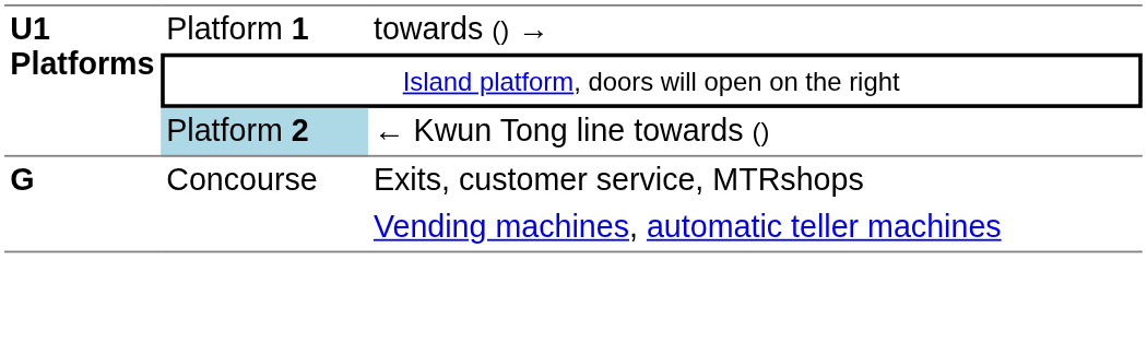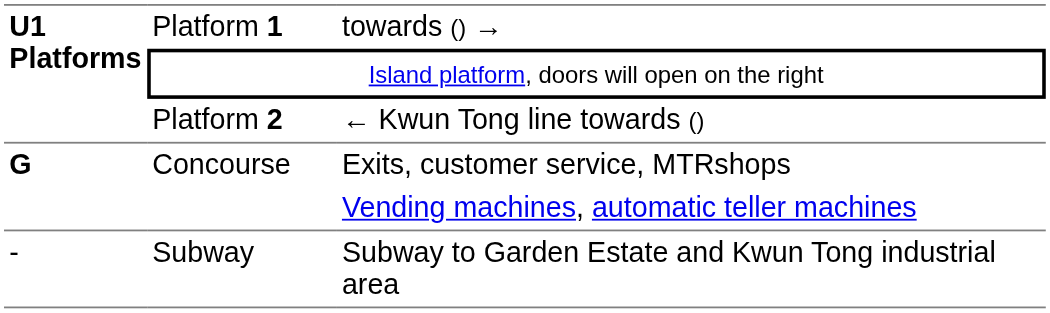← Kwun Tong line towards () | column 2: lightblue background -> no background
+ row: - | Subway | Subway to Garden Estate and Kwun Tong industrial area
